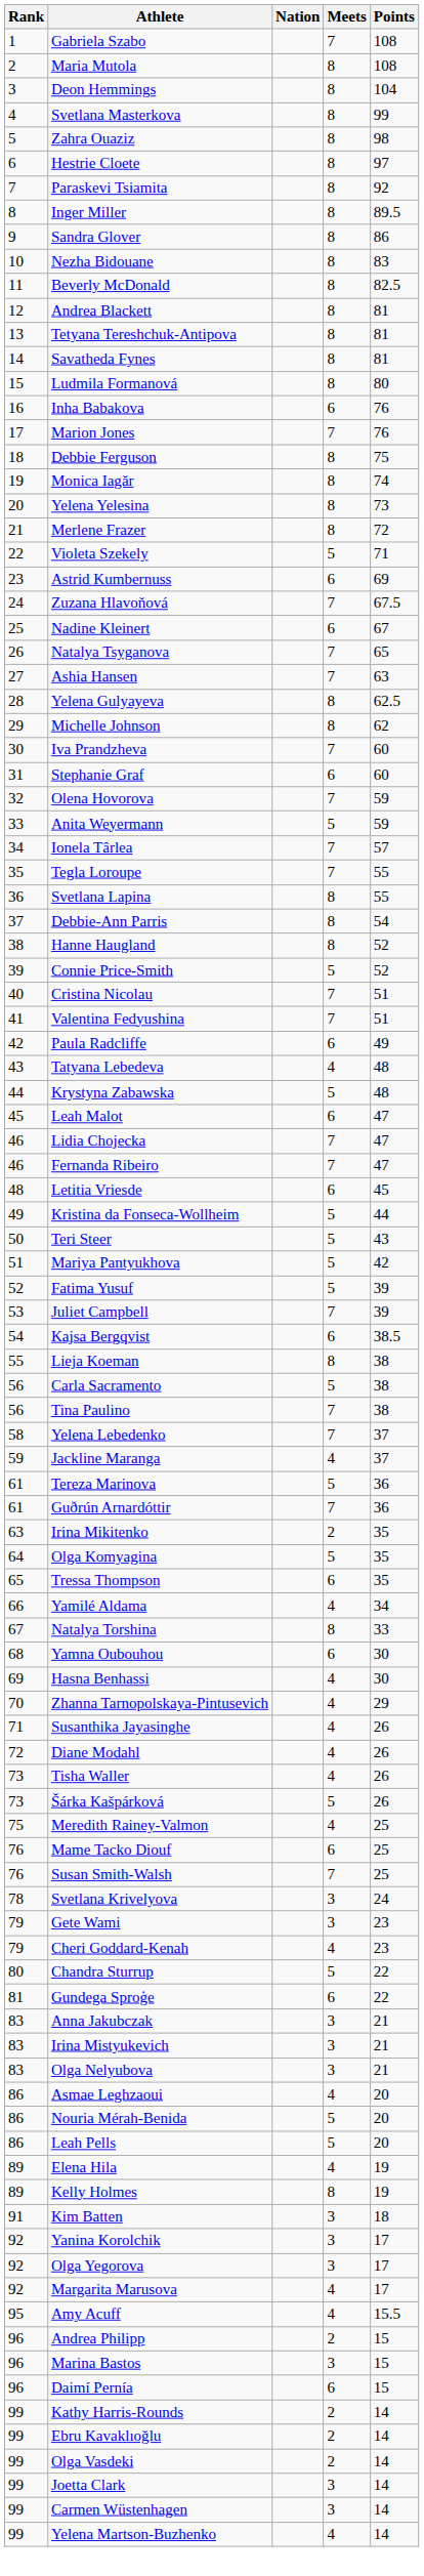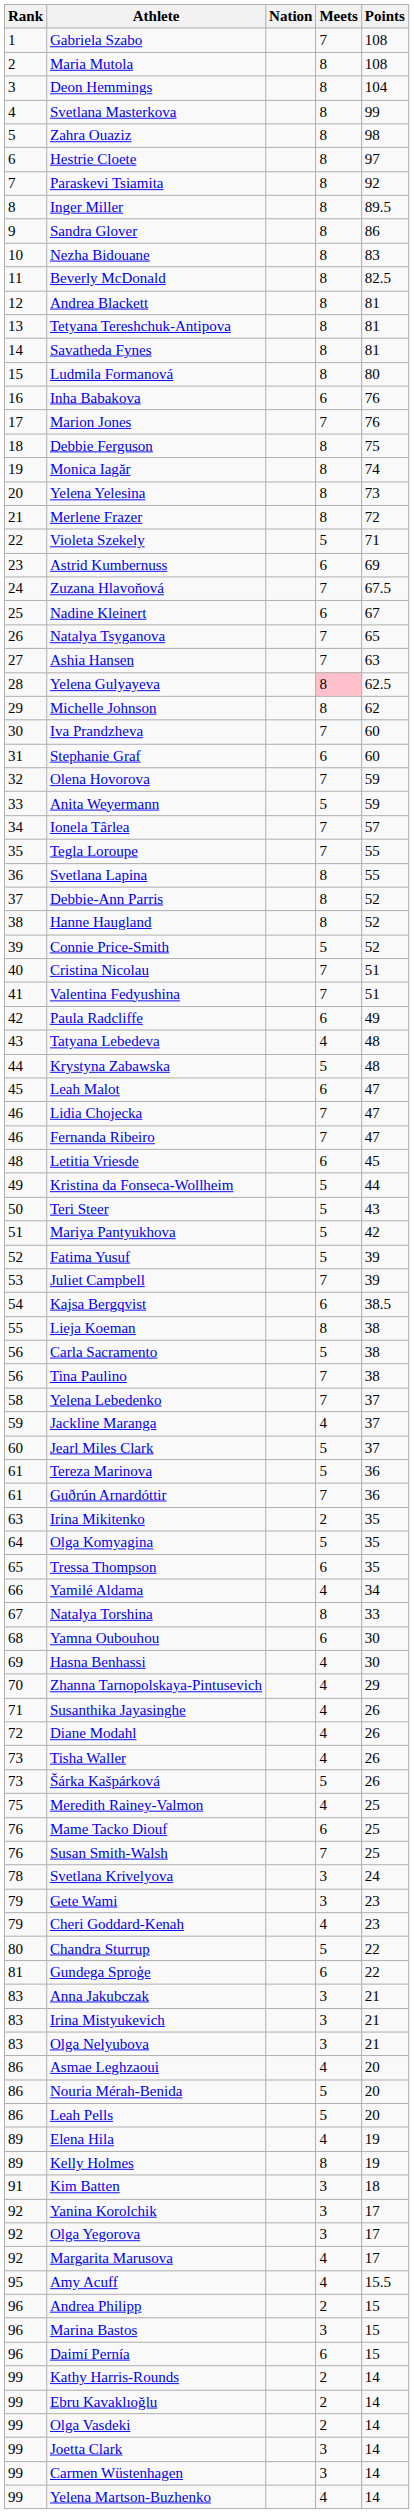Yelena Gulyayeva | Meets: no background -> pink background
Debbie-Ann Parris | Points: 54 -> 52
+ row: 60 | Jearl Miles Clark | 5 | 37
